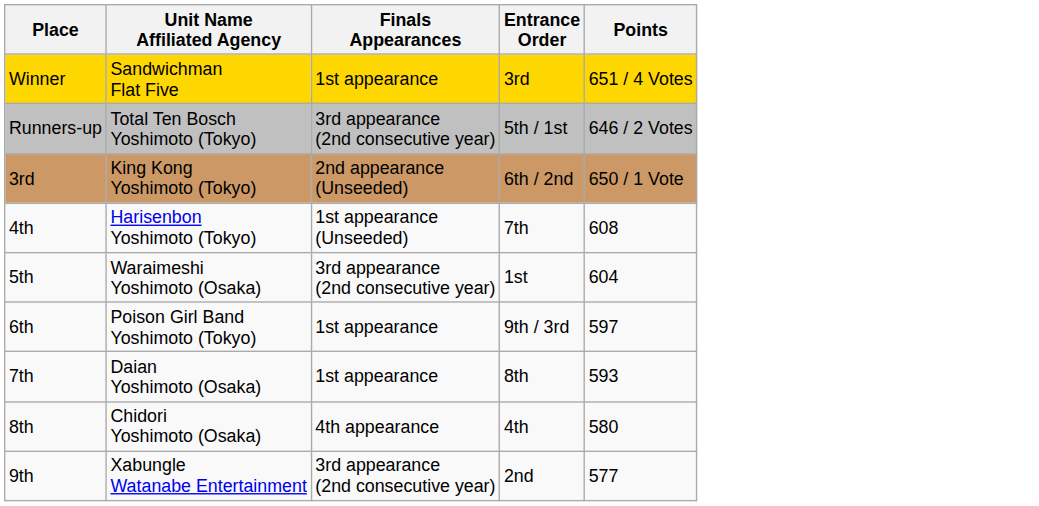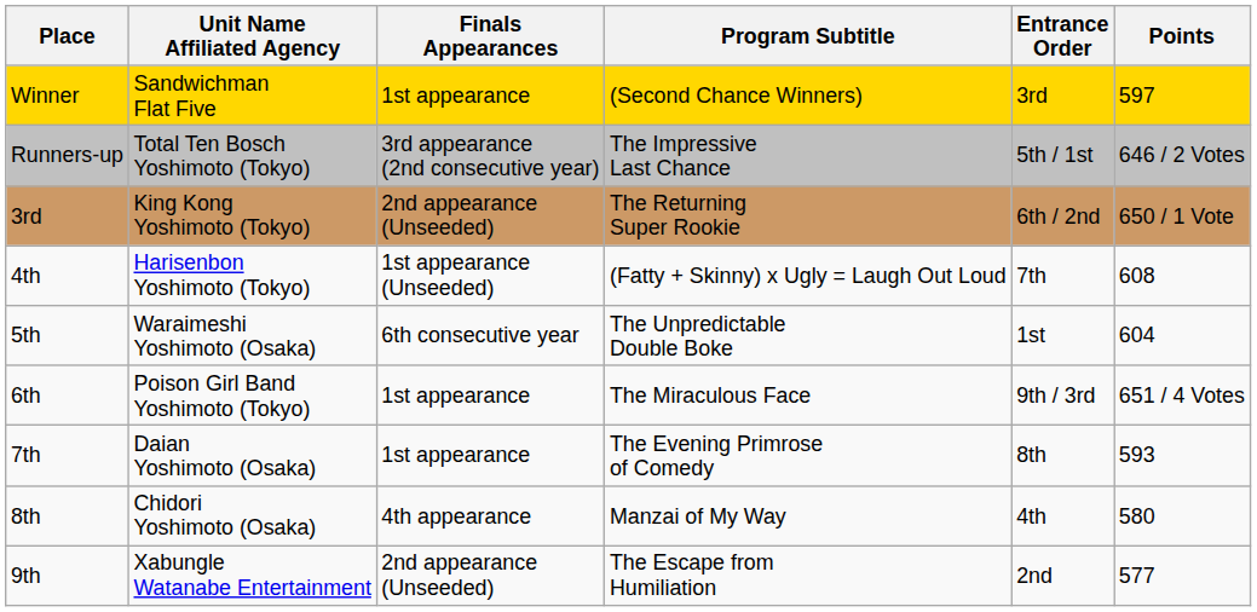+ column: Program Subtitle | (Second Chance Winners) | The Impressive Last Chance | The Returning Super Rookie | (Fatty + Skinny) x Ugly = Laugh Out Loud | The Unpredictable Double Boke | The Miraculous Face | The Evening Primrose of Comedy | Manzai of My Way | The Escape from Humiliation
Winner | Points: 651 / 4 Votes -> 597
5th | Finals Appearances: 3rd appearance (2nd consecutive year) -> 6th consecutive year
6th | Points: 597 -> 651 / 4 Votes
9th | Finals Appearances: 3rd appearance (2nd consecutive year) -> 2nd appearance (Unseeded)
